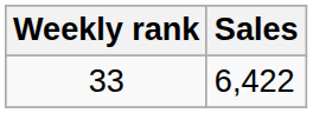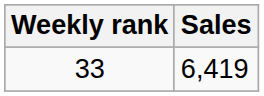33 | Sales: 6,422 -> 6,419
